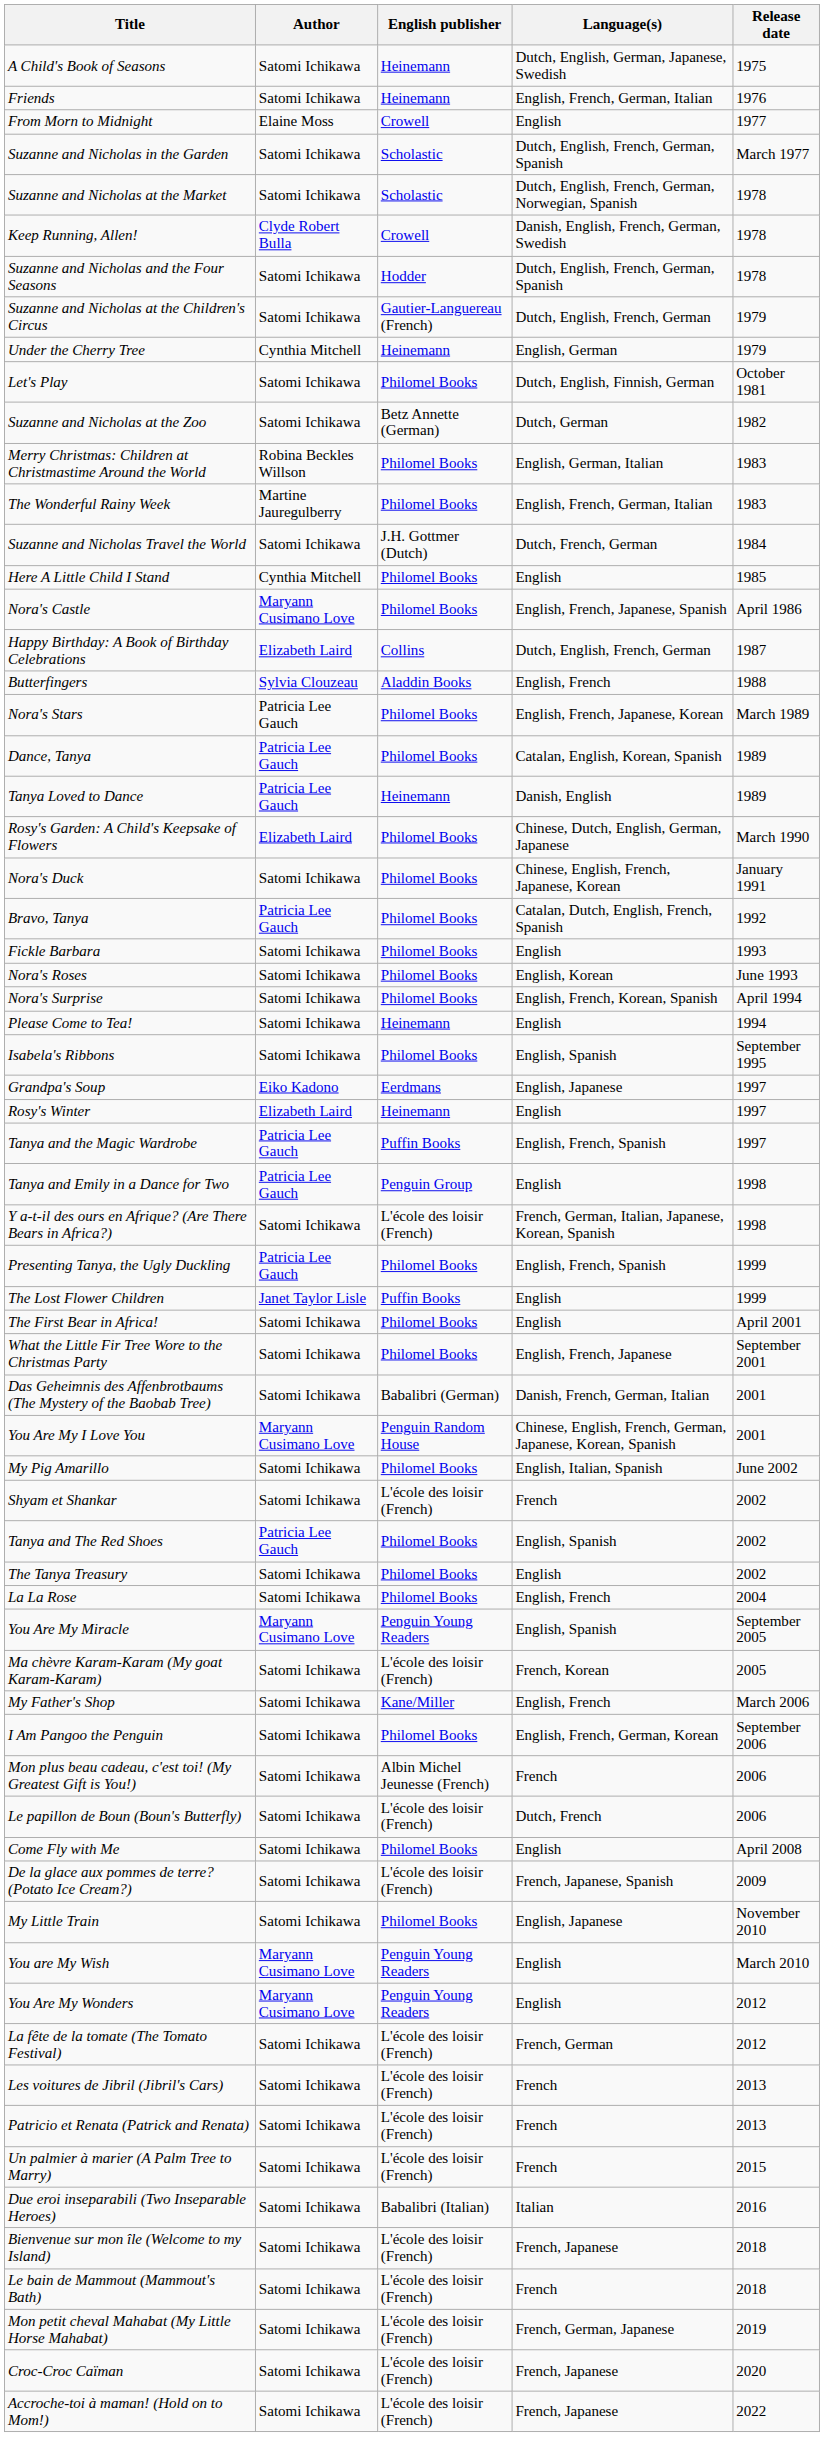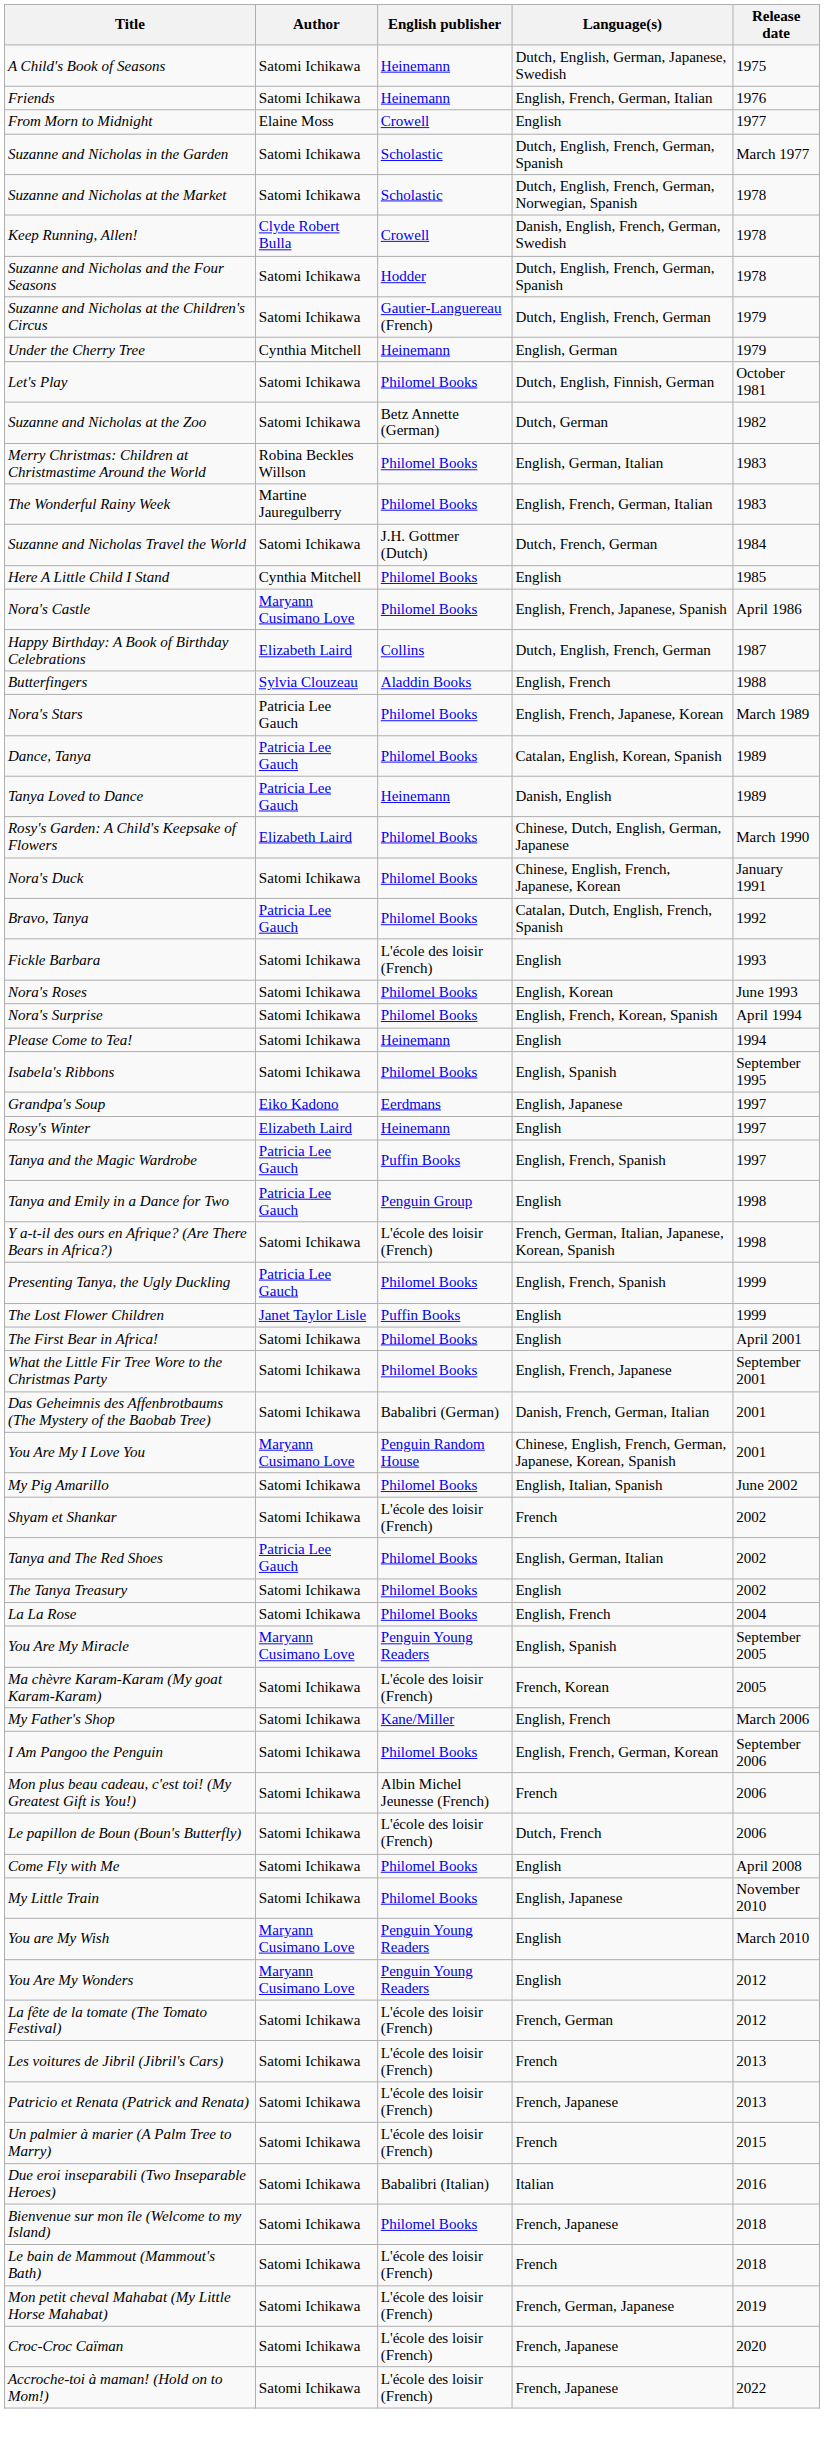Fickle Barbara | English publisher: Philomel Books -> L'école des loisir (French)
Tanya and The Red Shoes | Language(s): English, Spanish -> English, German, Italian
- row: De la glace aux pommes de terre? (Potato Ice Cream?) | Satomi Ichikawa | L'école des loisir (French) | French, Japanese, Spanish | 2009
Patricio et Renata (Patrick and Renata) | Language(s): French -> French, Japanese
Bienvenue sur mon île (Welcome to my Island) | English publisher: L'école des loisir (French) -> Philomel Books
